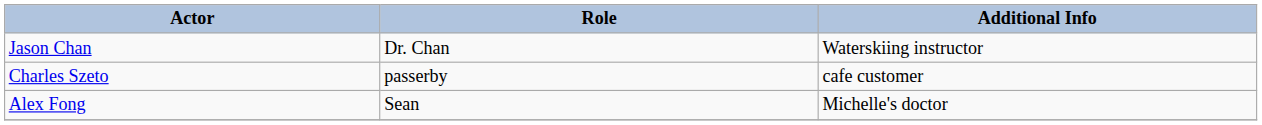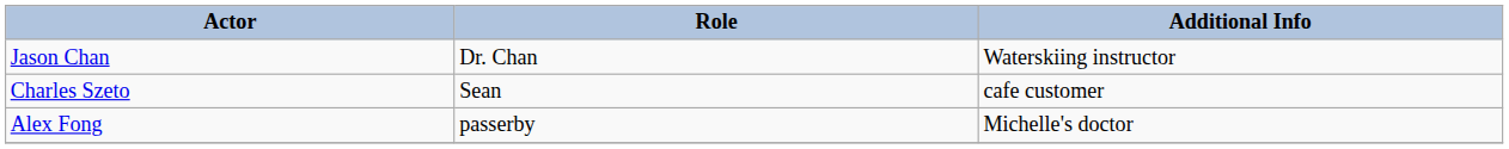Charles Szeto | Role: passerby -> Sean
Alex Fong | Role: Sean -> passerby
